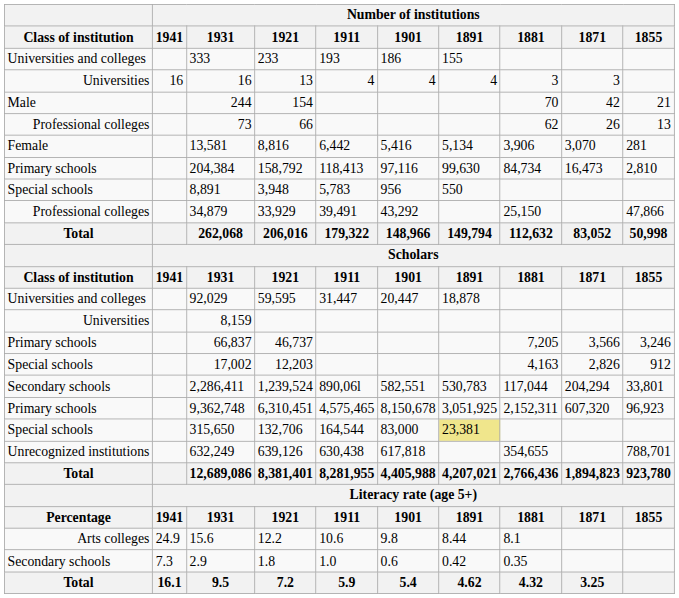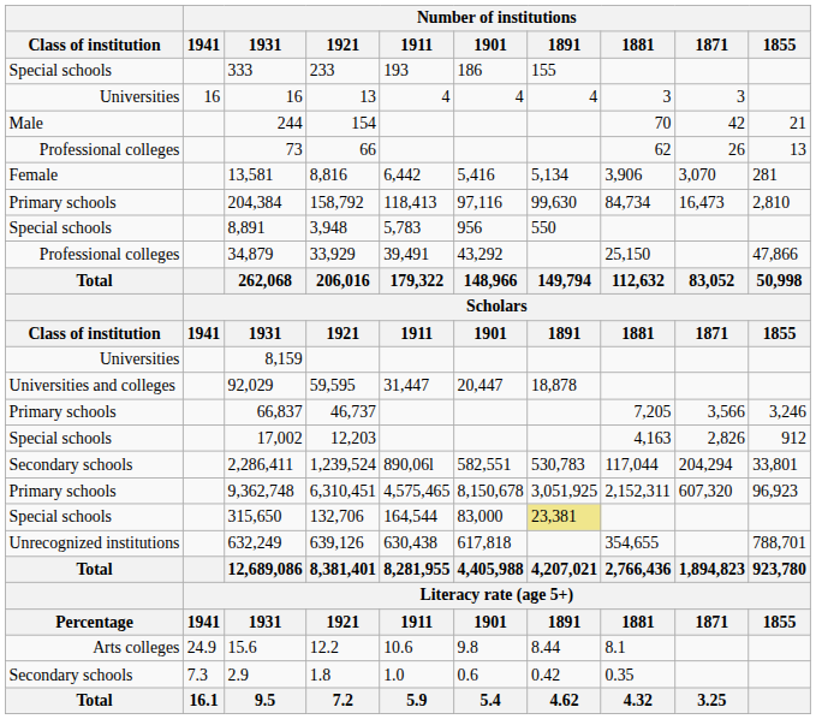333 | Class of institution: Universities and colleges -> Special schools
rows swapped: 92,029 <-> 8,159
